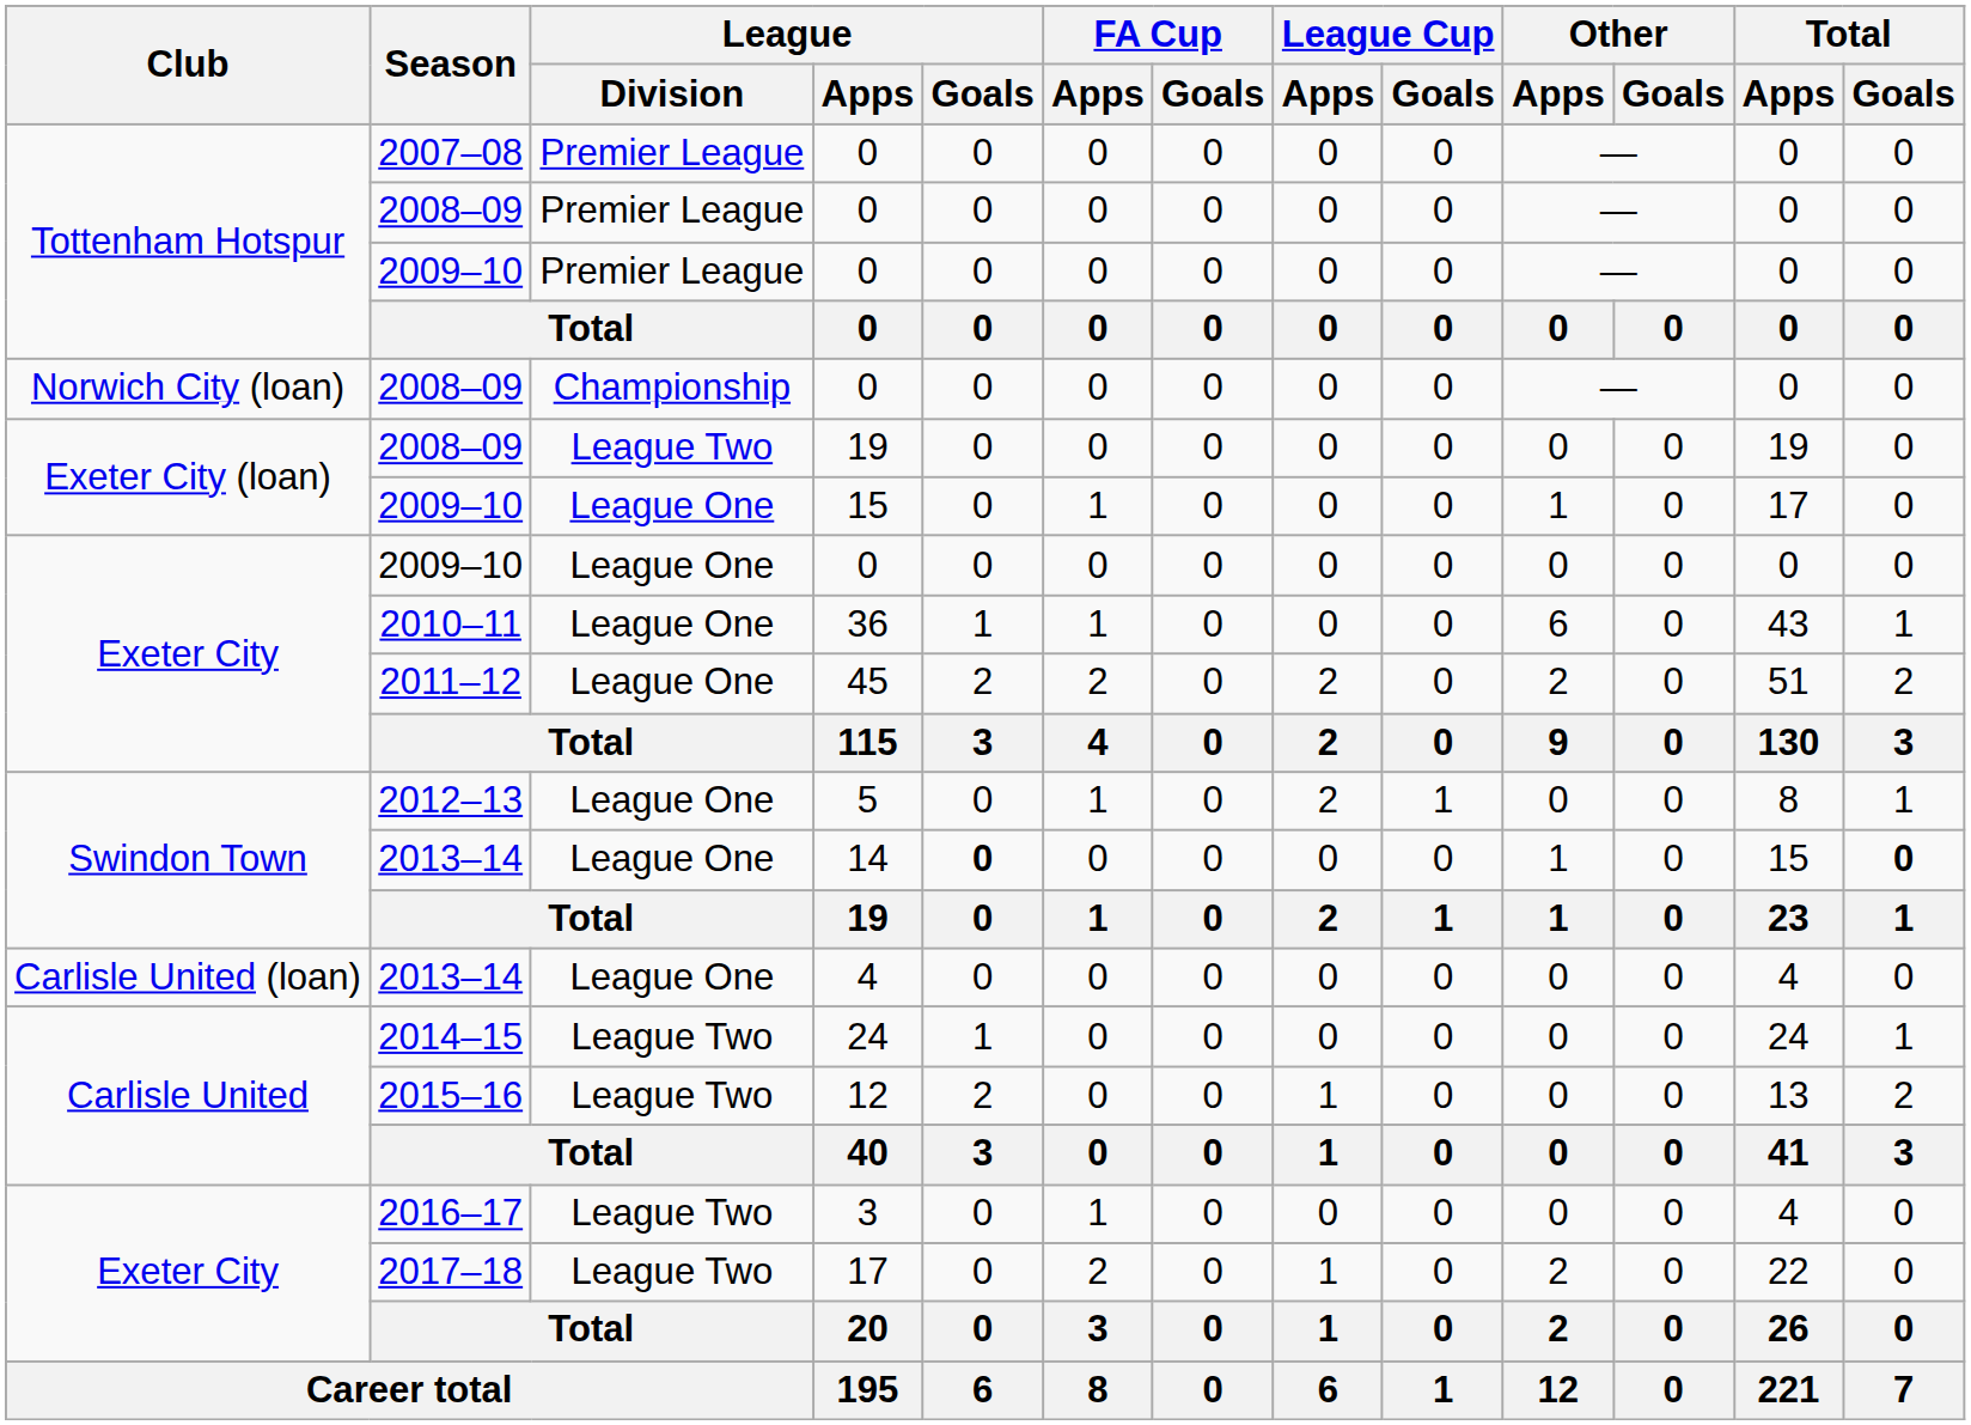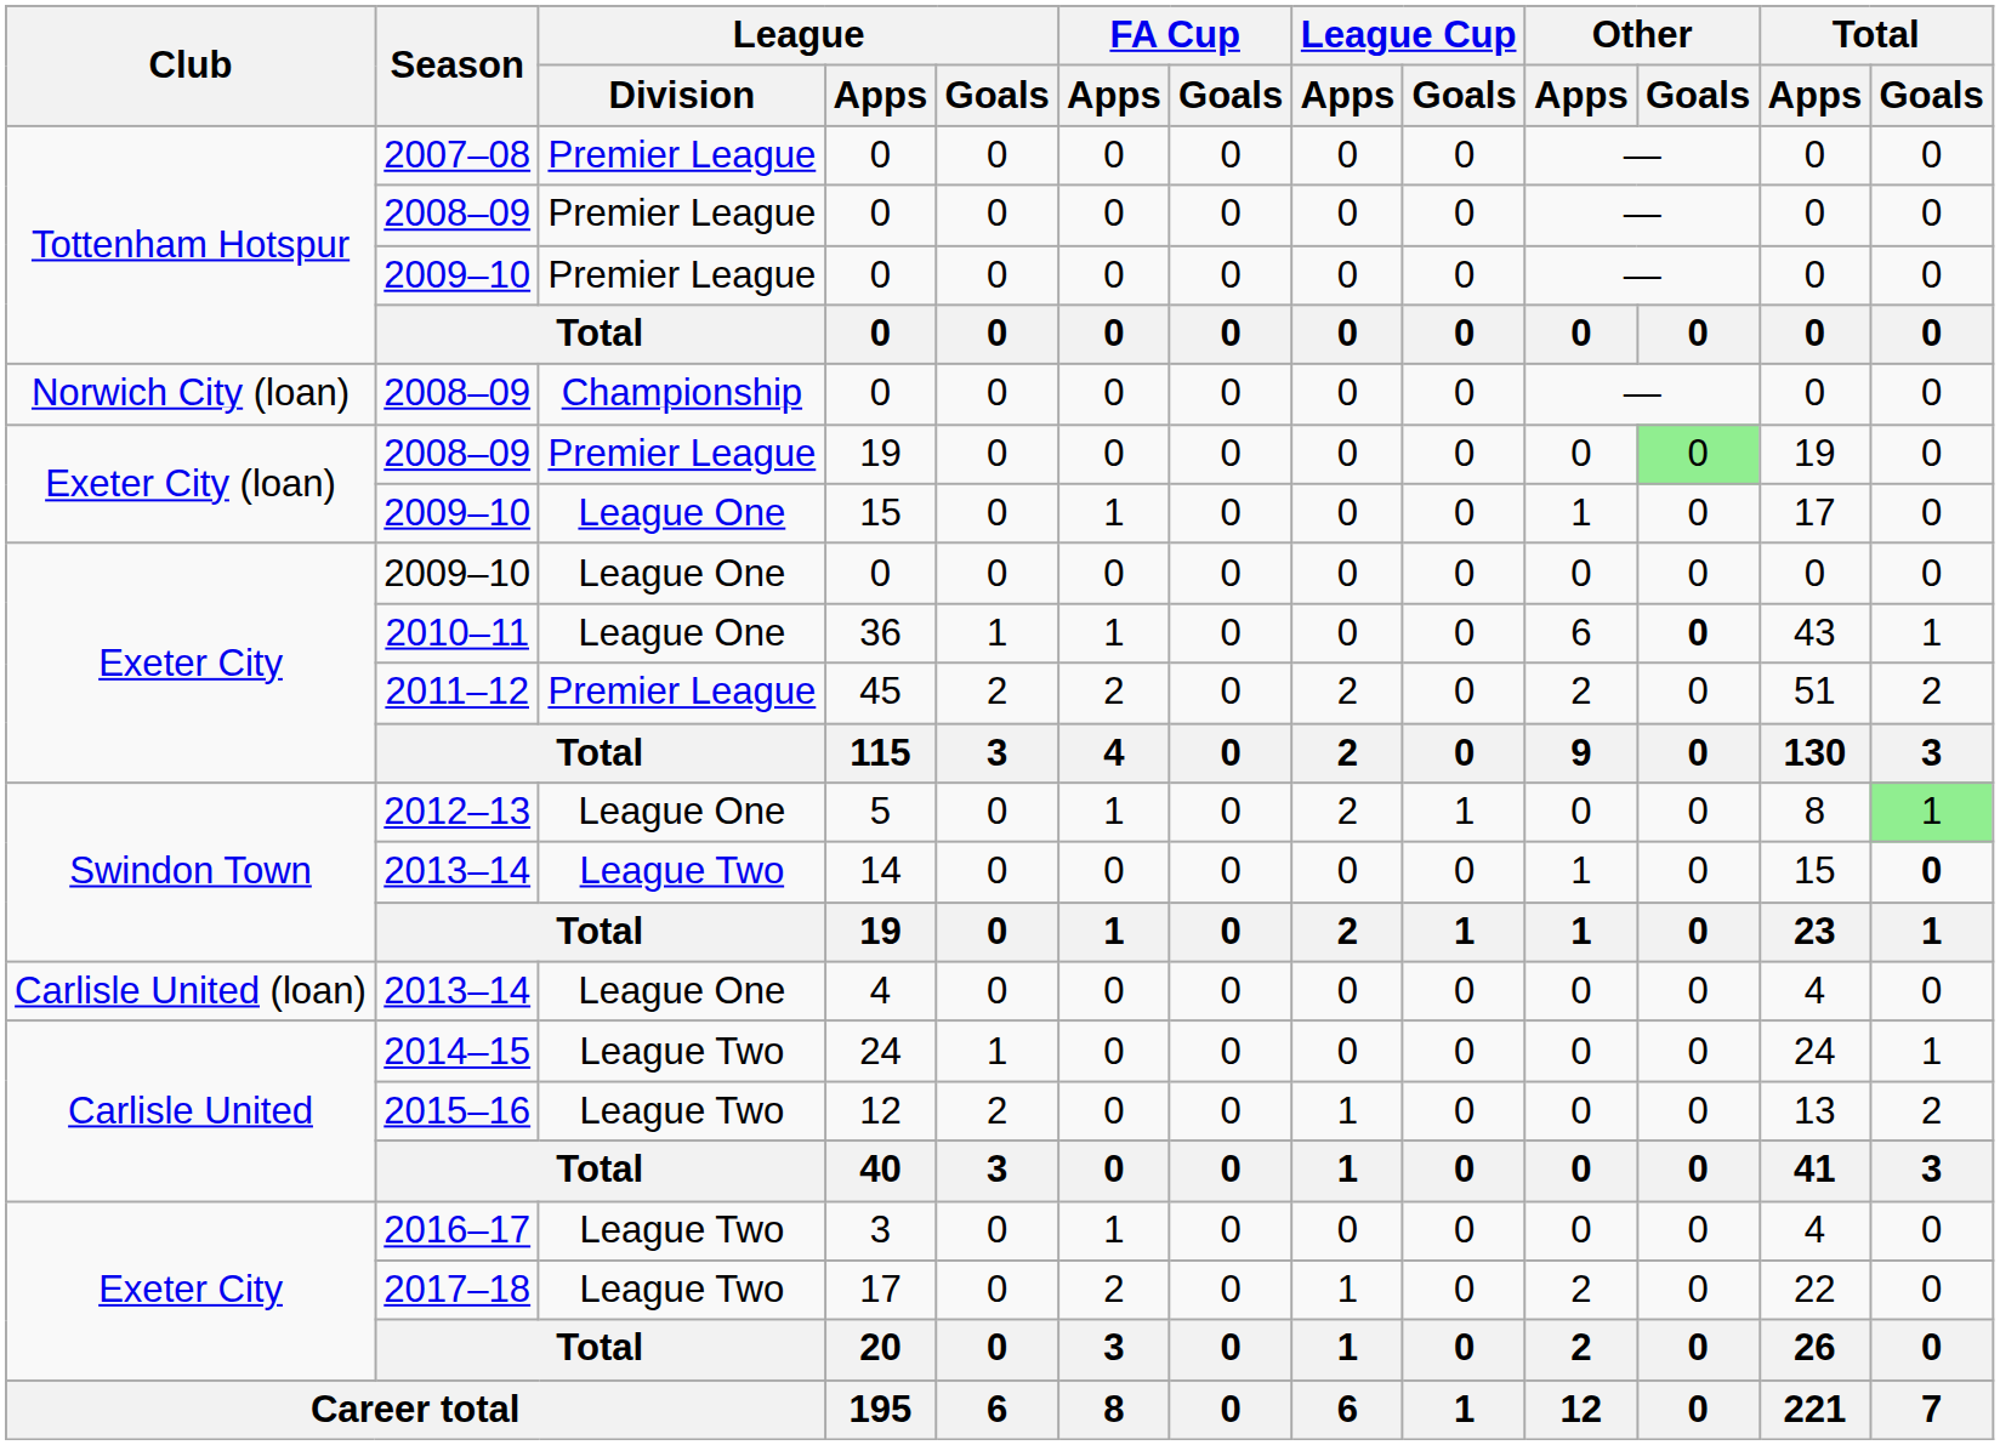2008–09 / 19 | League / Division: League Two -> Premier League
2008–09 / 19 | Other / Goals: no background -> lightgreen background
36 | Other / Goals: normal -> bold
45 | League / Division: League One -> Premier League
5 | Total / Goals: no background -> lightgreen background
14 | League / Division: League One -> League Two
14 | League / Goals: bold -> normal
